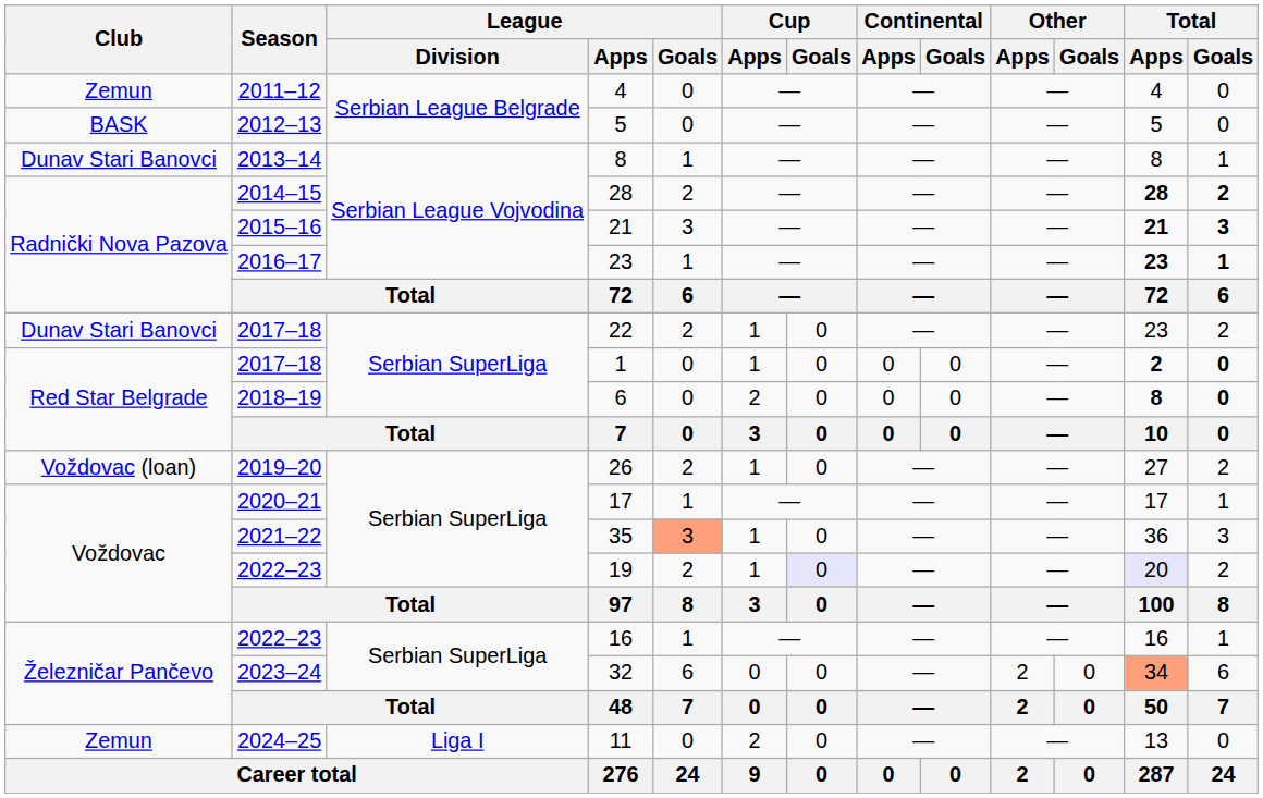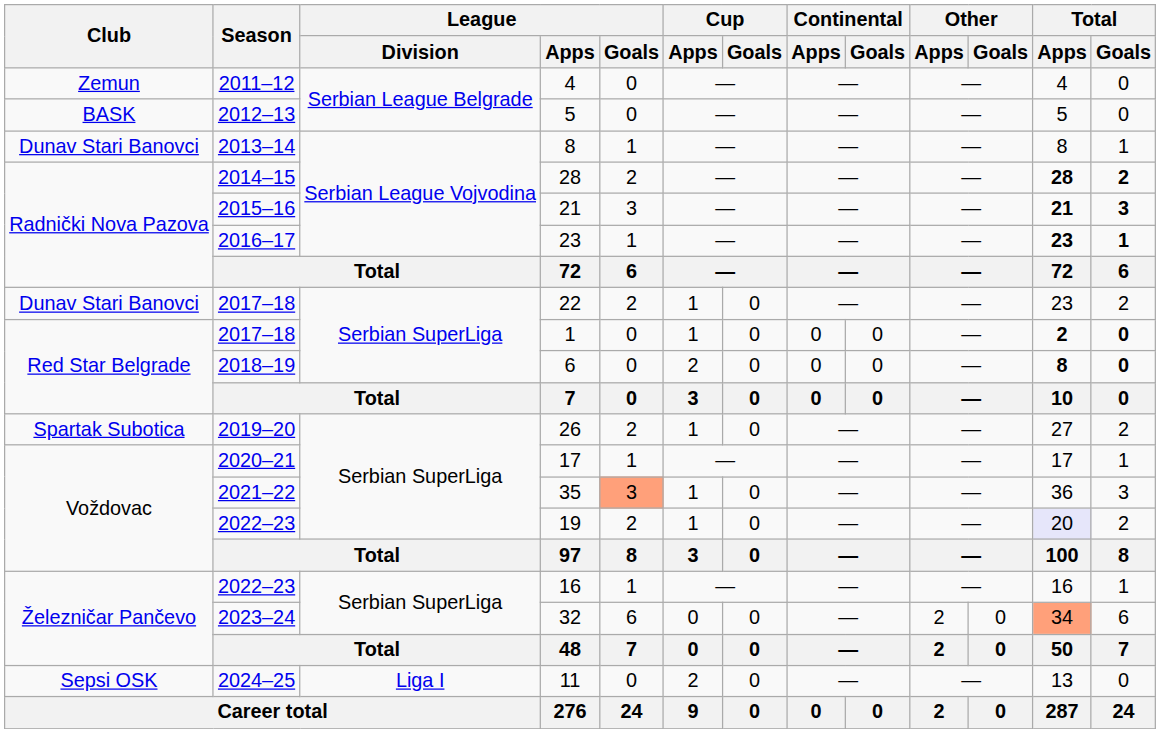26 | Club: Voždovac (loan) -> Spartak Subotica
19 | Cup / Goals: lavender background -> no background
11 | Club: Zemun -> Sepsi OSK
